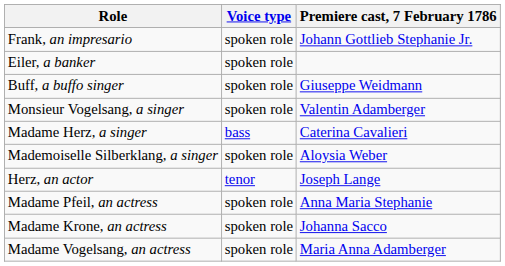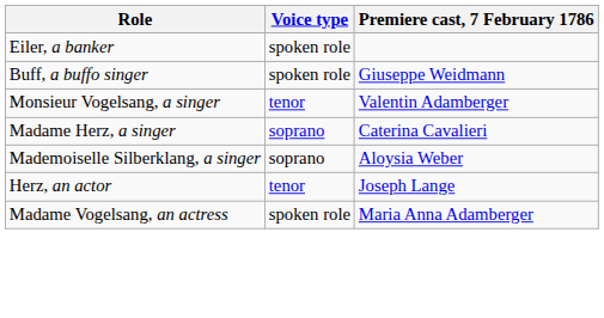- row: Frank, an impresario | spoken role | Johann Gottlieb Stephanie Jr.
Monsieur Vogelsang, a singer | Voice type: spoken role -> tenor
Madame Herz, a singer | Voice type: bass -> soprano
Mademoiselle Silberklang, a singer | Voice type: spoken role -> soprano
- row: Madame Pfeil, an actress | spoken role | Anna Maria Stephanie
- row: Madame Krone, an actress | spoken role | Johanna Sacco
